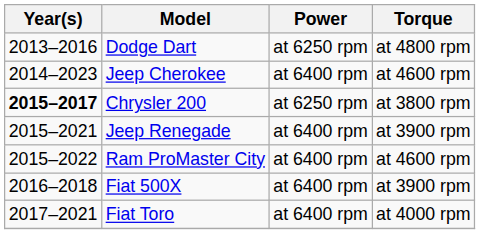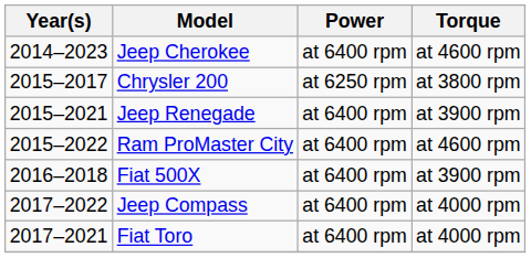- row: 2013–2016 | Dodge Dart | at 6250 rpm | at 4800 rpm
Chrysler 200 | Year(s): bold -> normal
+ row: 2017–2022 | Jeep Compass | at 6400 rpm | at 4000 rpm
